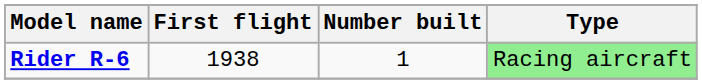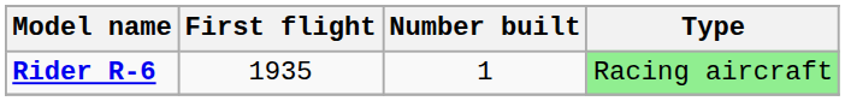Rider R-6 | First flight: 1938 -> 1935
